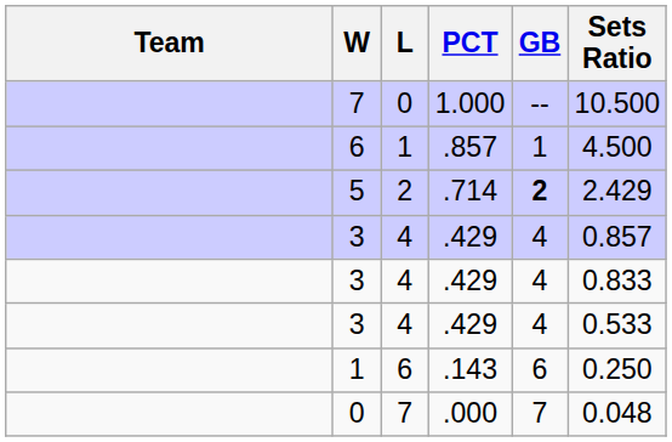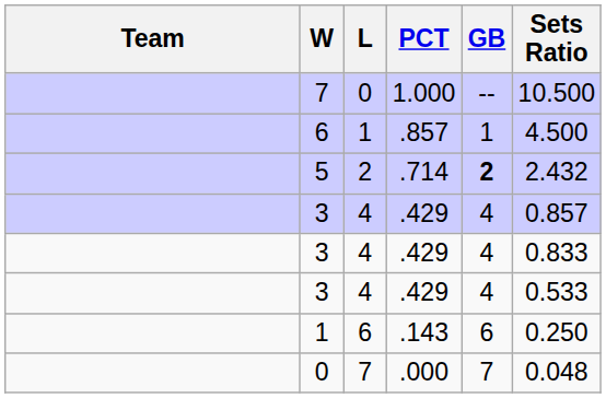5 | Sets Ratio: 2.429 -> 2.432
